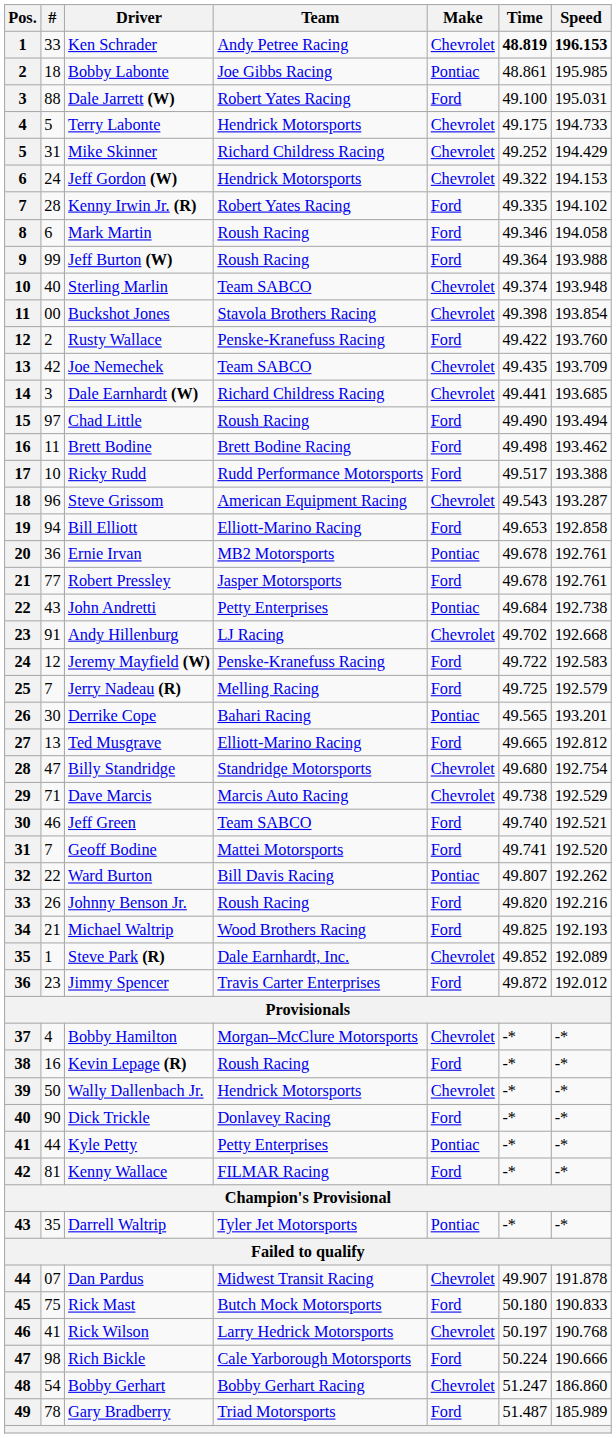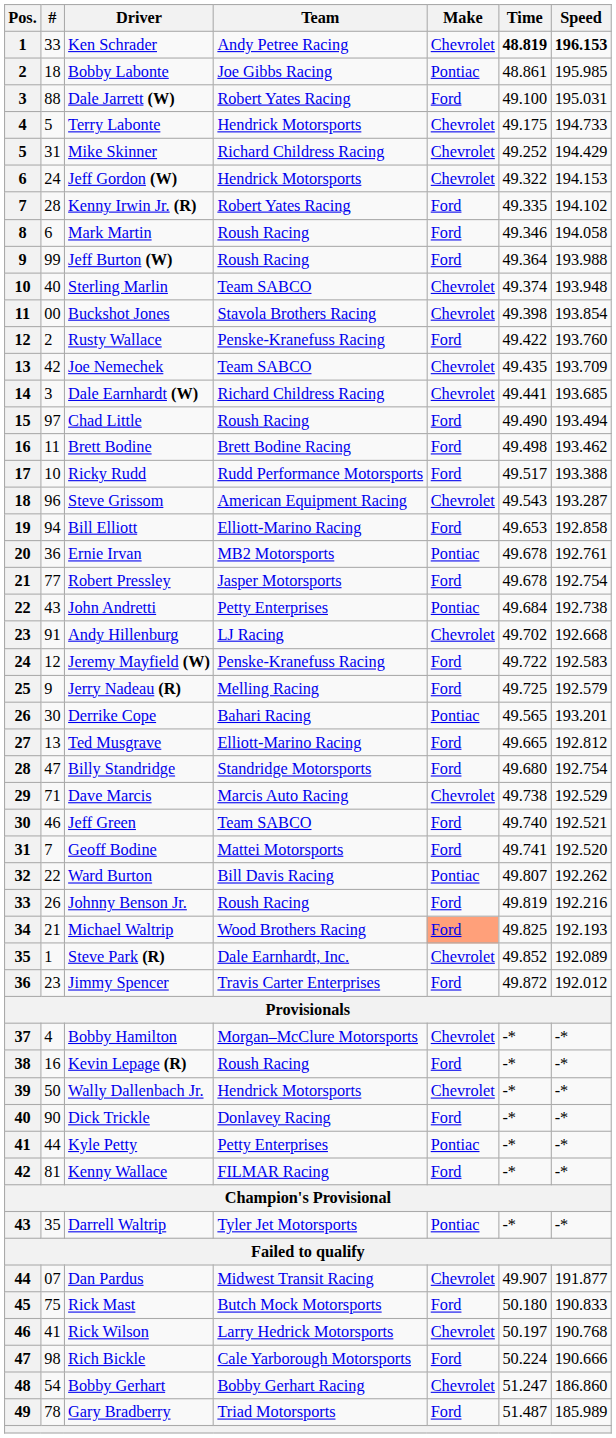Robert Pressley | Speed: 192.761 -> 192.754
Jerry Nadeau (R) | #: 7 -> 9
Billy Standridge | Make: Chevrolet -> Ford
Johnny Benson Jr. | Time: 49.820 -> 49.819
Michael Waltrip | Make: no background -> lightsalmon background
Dan Pardus | Speed: 191.878 -> 191.877
